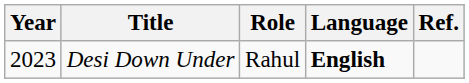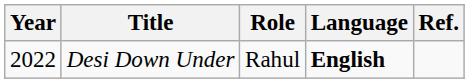Desi Down Under | Year: 2023 -> 2022
